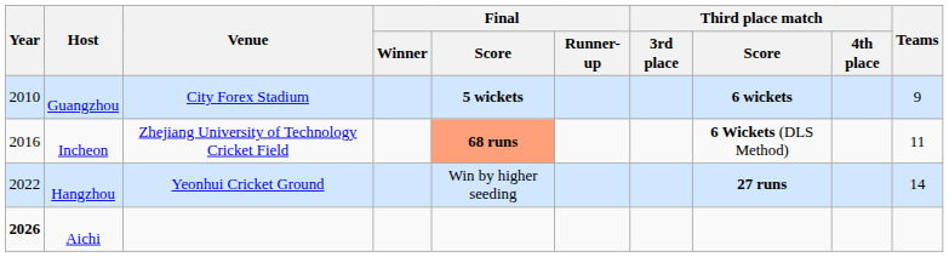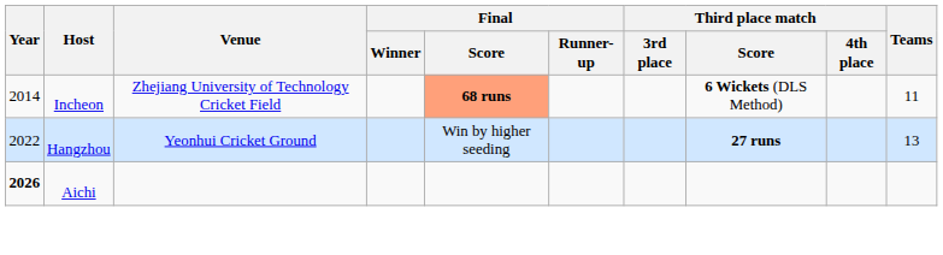- row: 2010 | Guangzhou | City Forex Stadium | 5 wickets | 6 wickets | 9
Incheon | Year: 2016 -> 2014
Hangzhou | Teams: 14 -> 13
